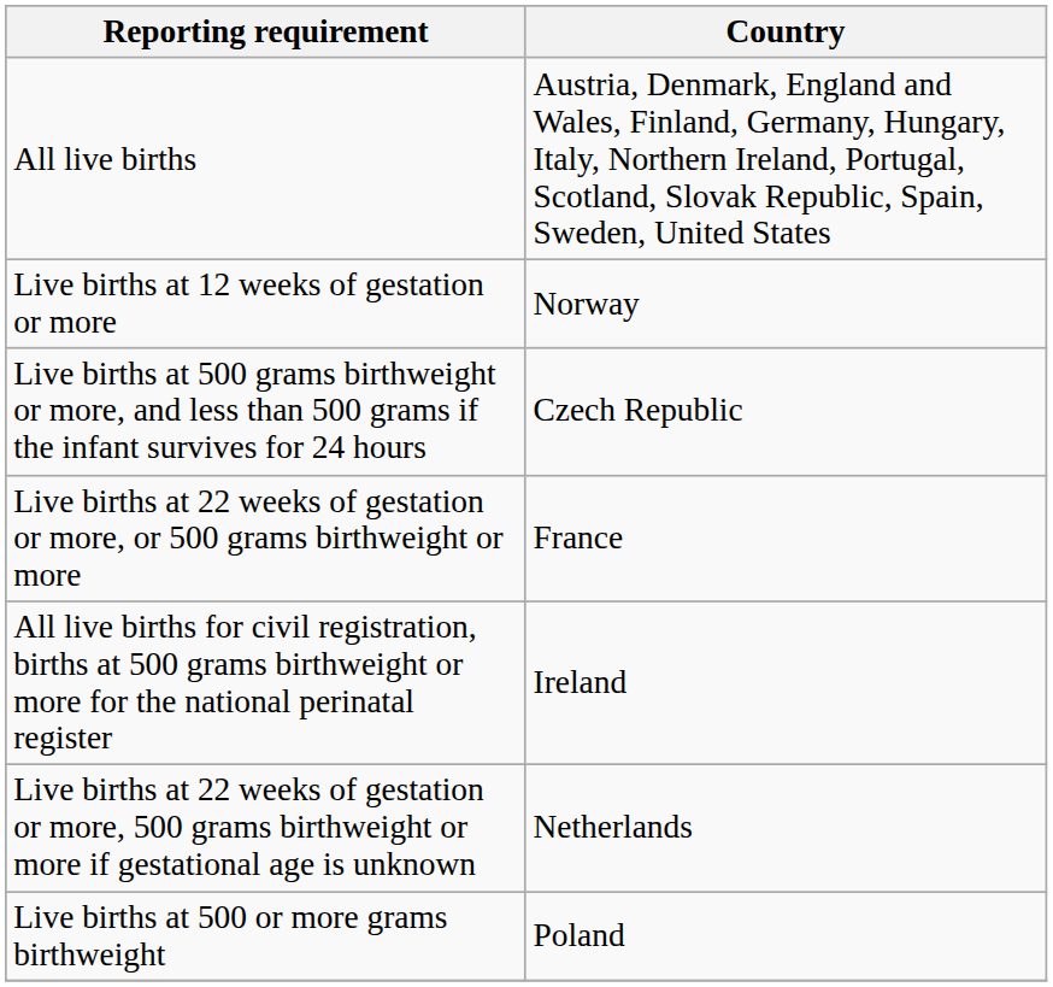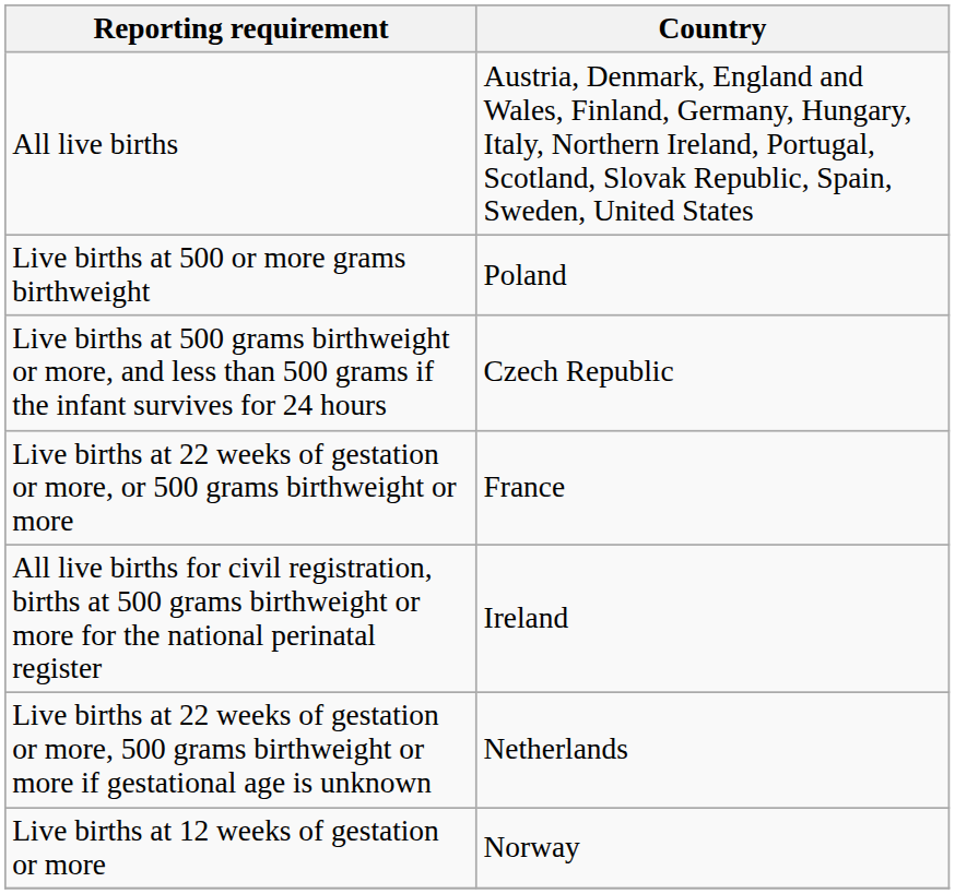rows swapped: Live births at 12 weeks of gestation or more <-> Live births at 500 or more grams birthweight
